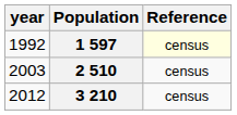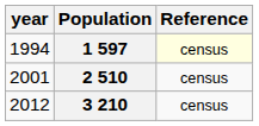1 597 | year: 1992 -> 1994
2 510 | year: 2003 -> 2001
